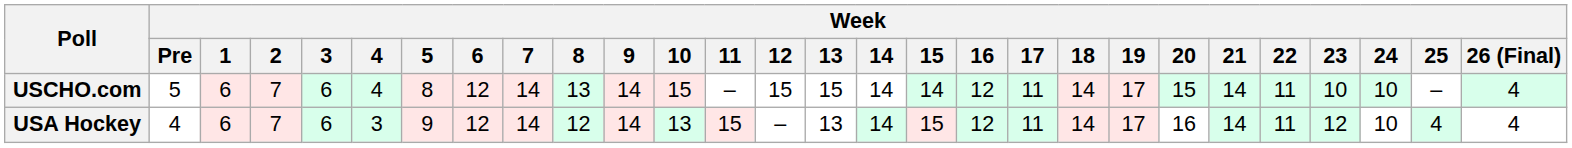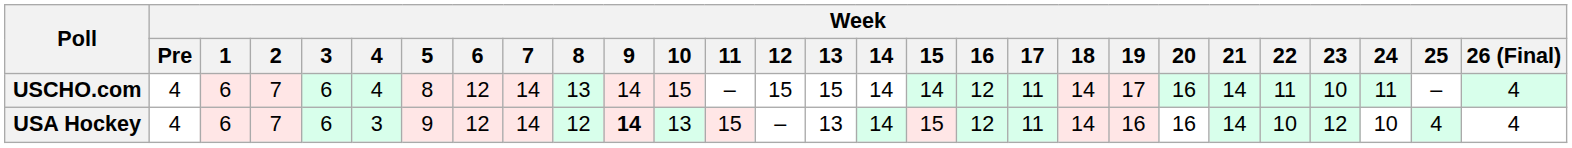USCHO.com | Week / Pre: 5 -> 4
USCHO.com | Week / 20: 15 -> 16
USCHO.com | Week / 24: 10 -> 11
USA Hockey | Week / 9: normal -> bold
USA Hockey | Week / 19: 17 -> 16
USA Hockey | Week / 22: 11 -> 10
